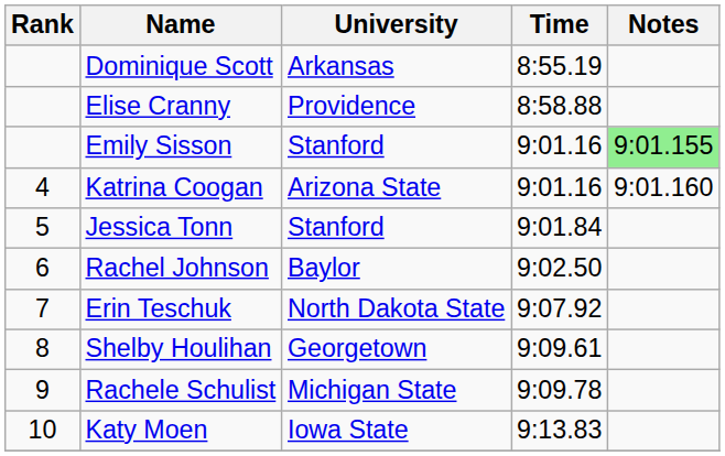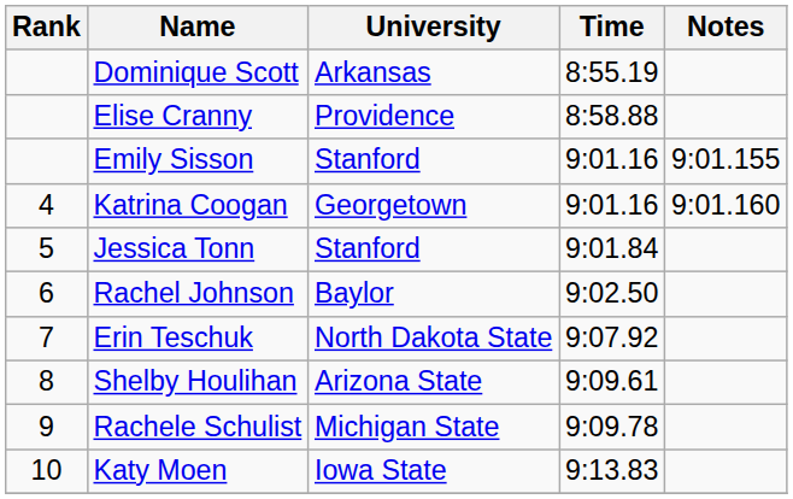Emily Sisson | Notes: lightgreen background -> no background
Katrina Coogan | University: Arizona State -> Georgetown
Shelby Houlihan | University: Georgetown -> Arizona State
